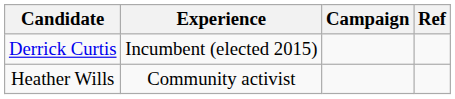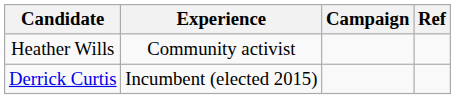rows swapped: Derrick Curtis <-> Heather Wills
